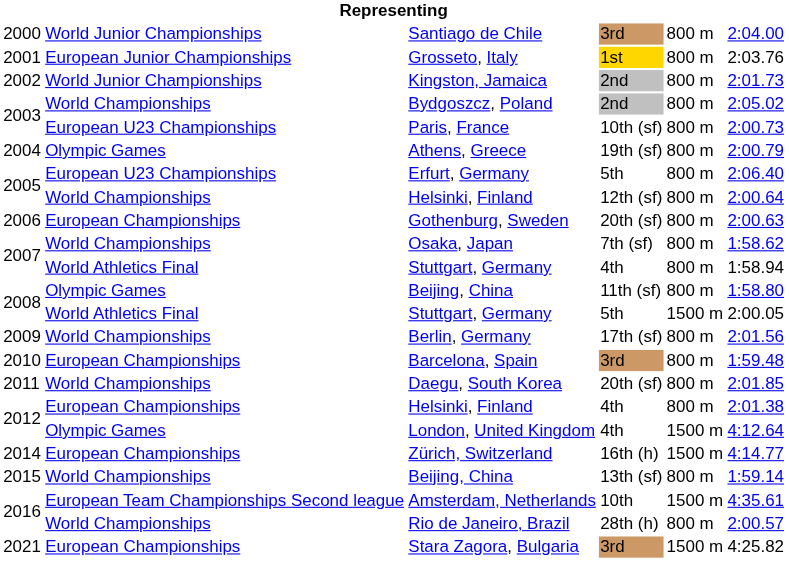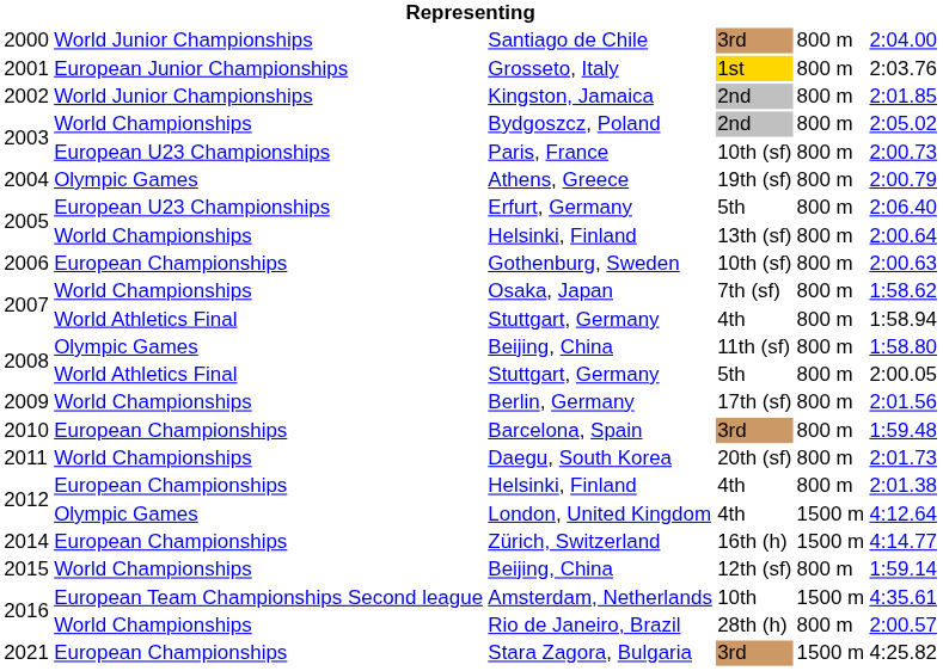Kingston, Jamaica | column 6: 2:01.73 -> 2:01.85
2005 / Helsinki, Finland | column 4: 12th (sf) -> 13th (sf)
Gothenburg, Sweden | column 4: 20th (sf) -> 10th (sf)
2008 / Stuttgart, Germany | column 5: 1500 m -> 800 m
Daegu, South Korea | column 6: 2:01.85 -> 2:01.73
2015 / Beijing, China | column 4: 13th (sf) -> 12th (sf)
